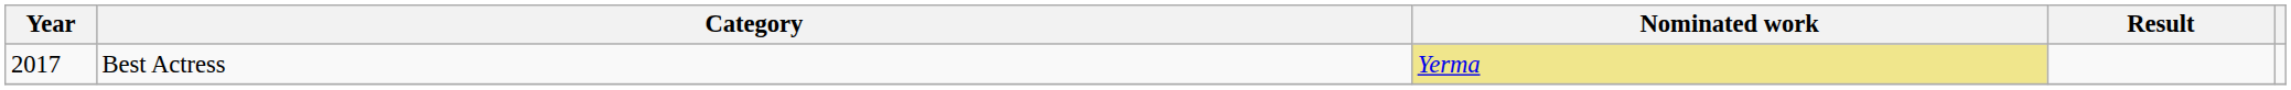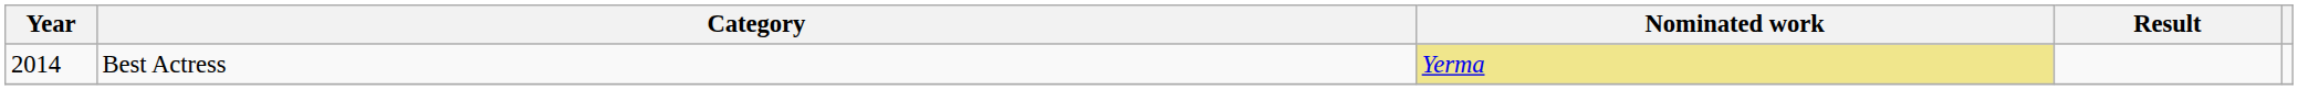Best Actress | Year: 2017 -> 2014
